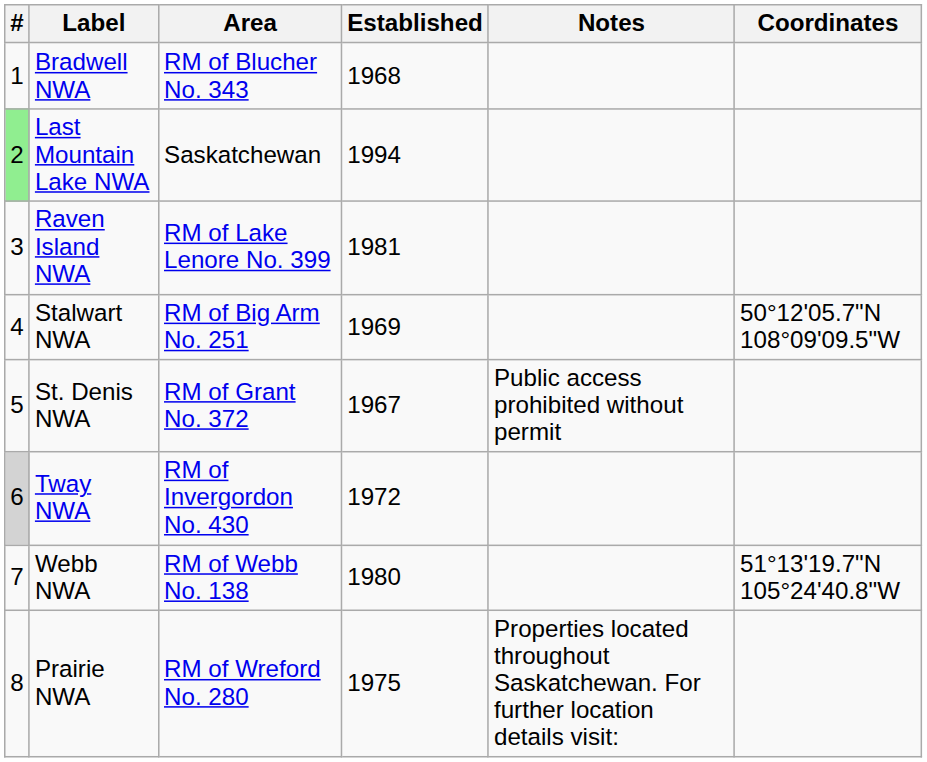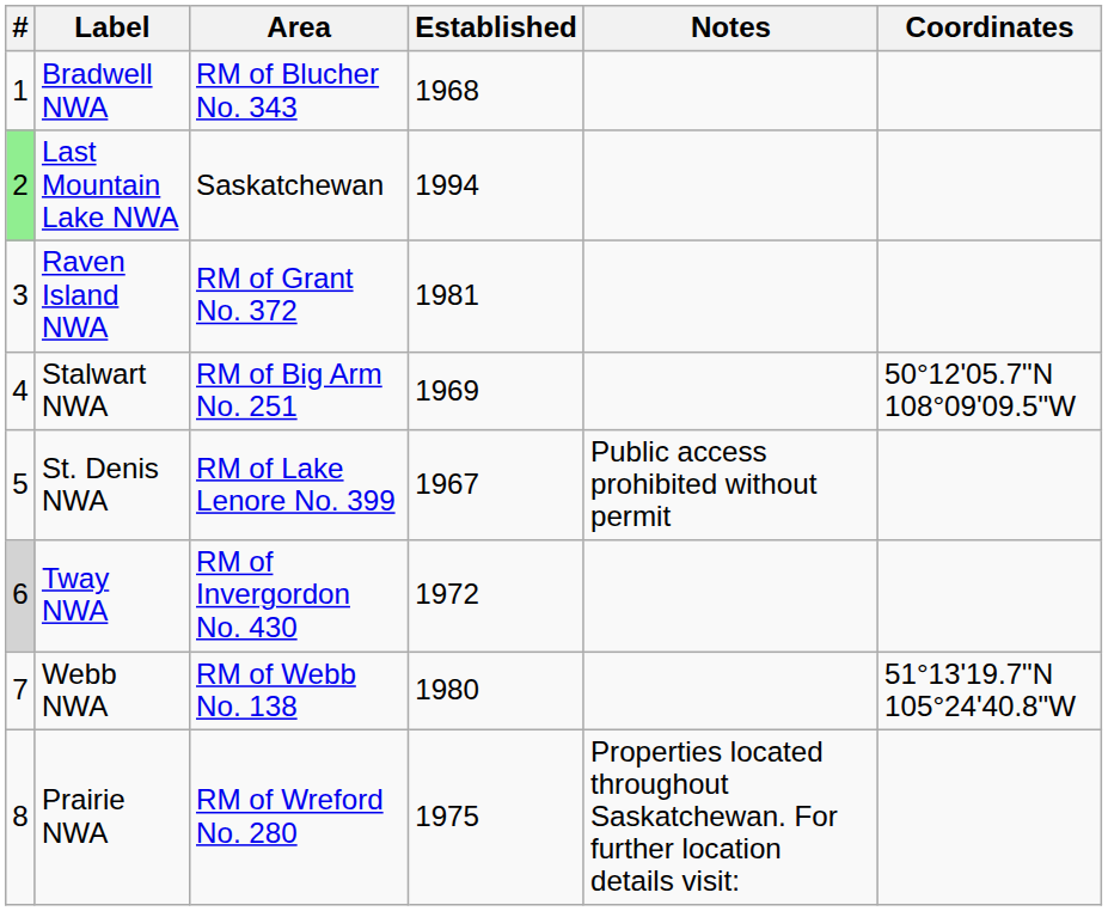Raven Island NWA | Area: RM of Lake Lenore No. 399 -> RM of Grant No. 372
St. Denis NWA | Area: RM of Grant No. 372 -> RM of Lake Lenore No. 399
